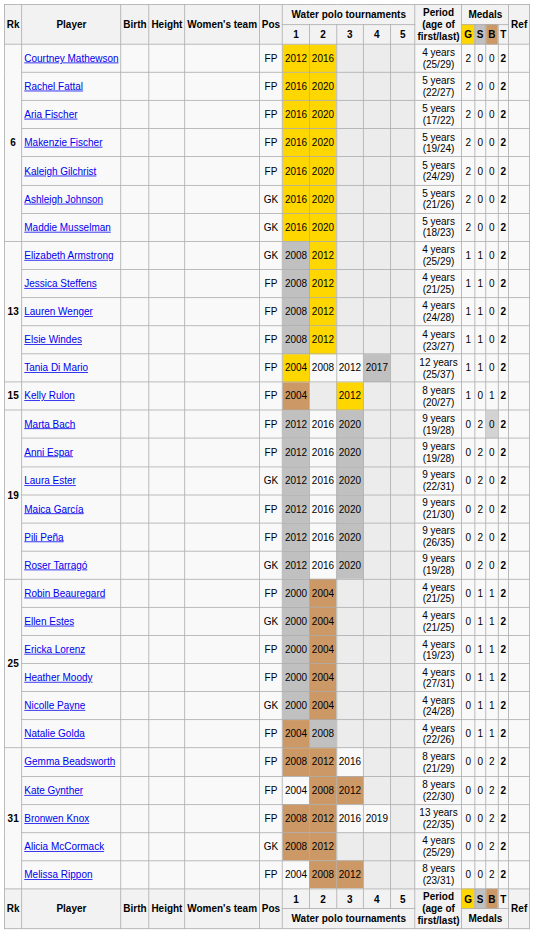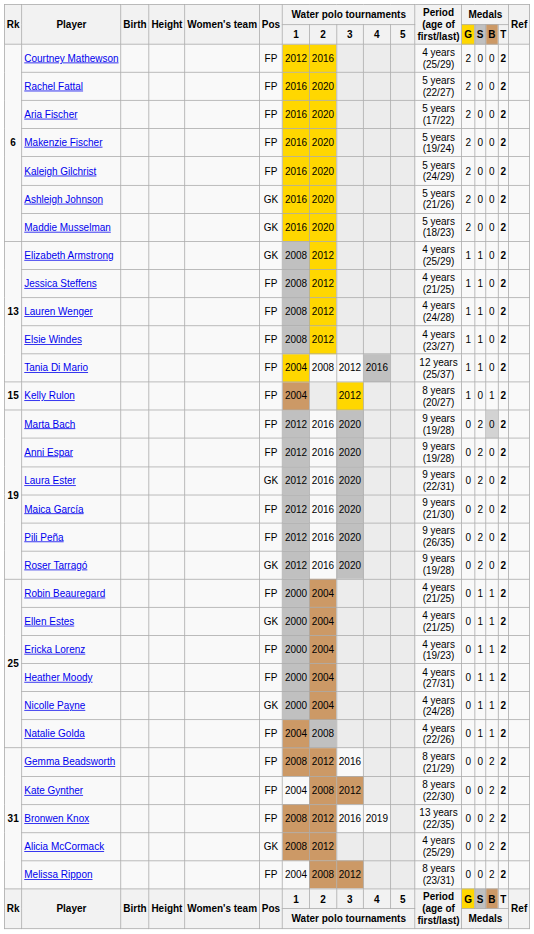Tania Di Mario | Water polo tournaments / 4: 2017 -> 2016
